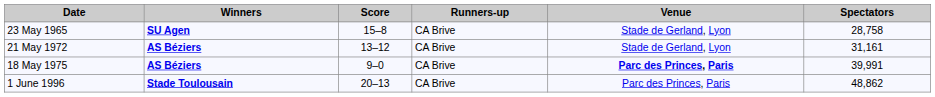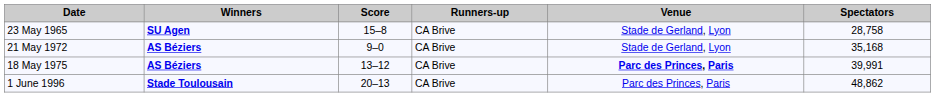21 May 1972 | Score: 13–12 -> 9–0
21 May 1972 | Spectators: 31,161 -> 35,168
18 May 1975 | Score: 9–0 -> 13–12
